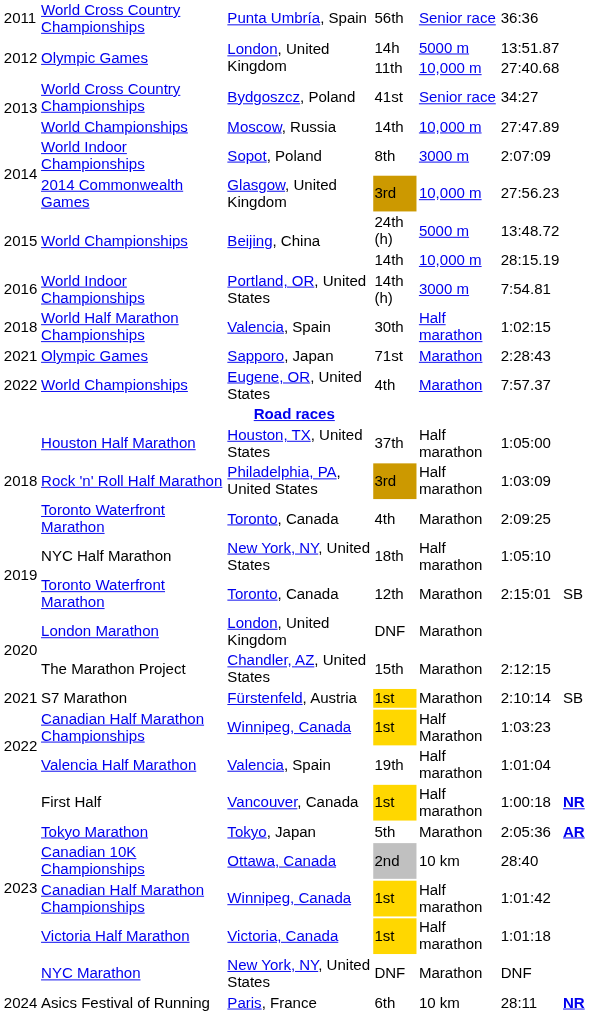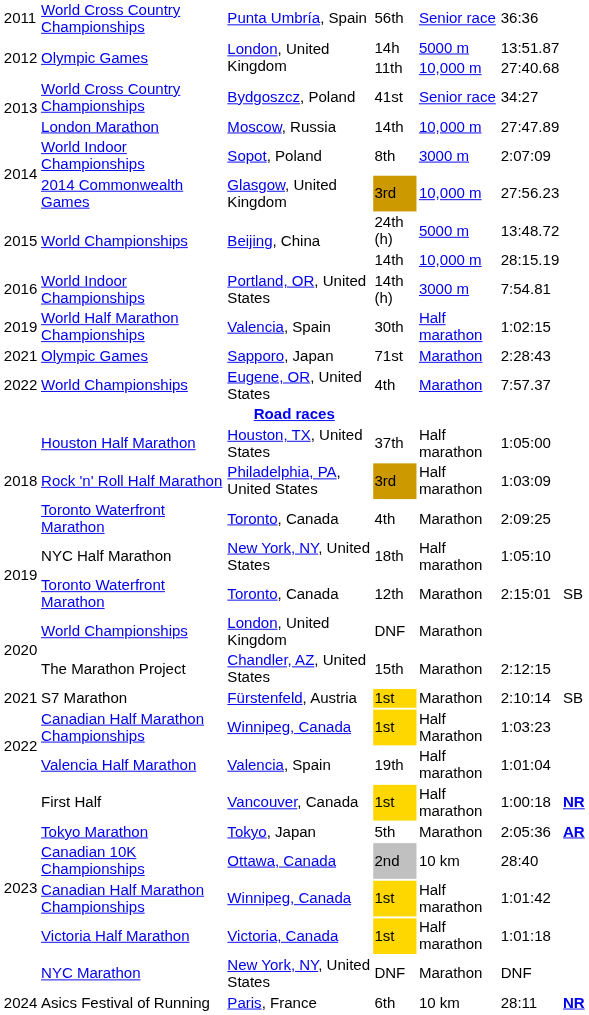Moscow, Russia | column 2: World Championships -> London Marathon
Valencia, Spain / 30th | column 1: 2018 -> 2019
London, United Kingdom / DNF | column 2: London Marathon -> World Championships
